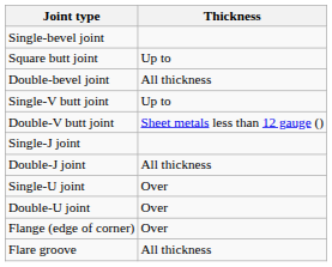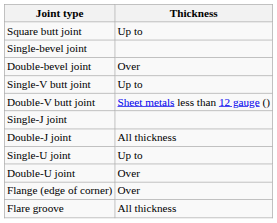rows swapped: Square butt joint <-> Single-bevel joint
Double-bevel joint | Thickness: All thickness -> Over
Single-U joint | Thickness: Over -> Up to
